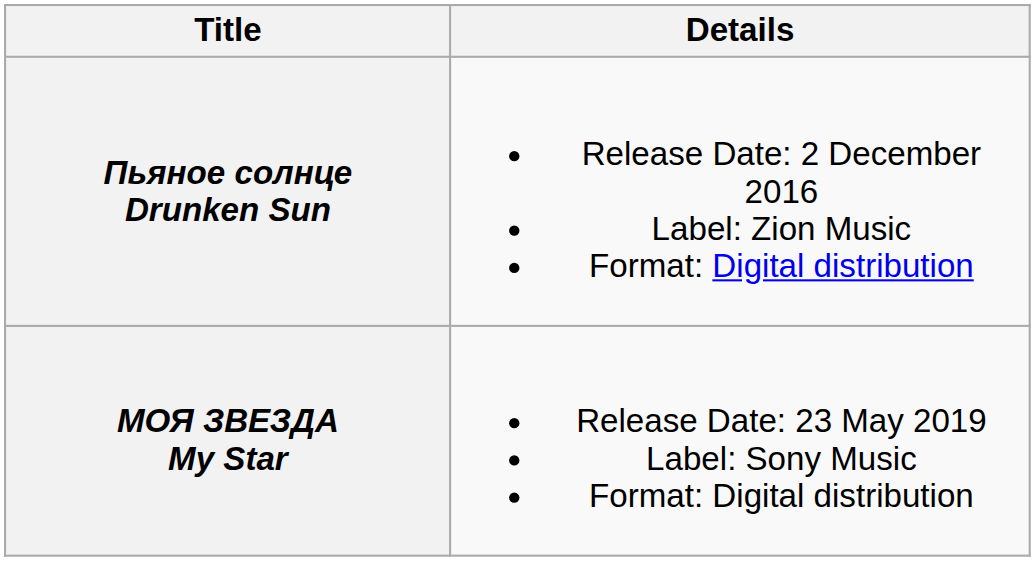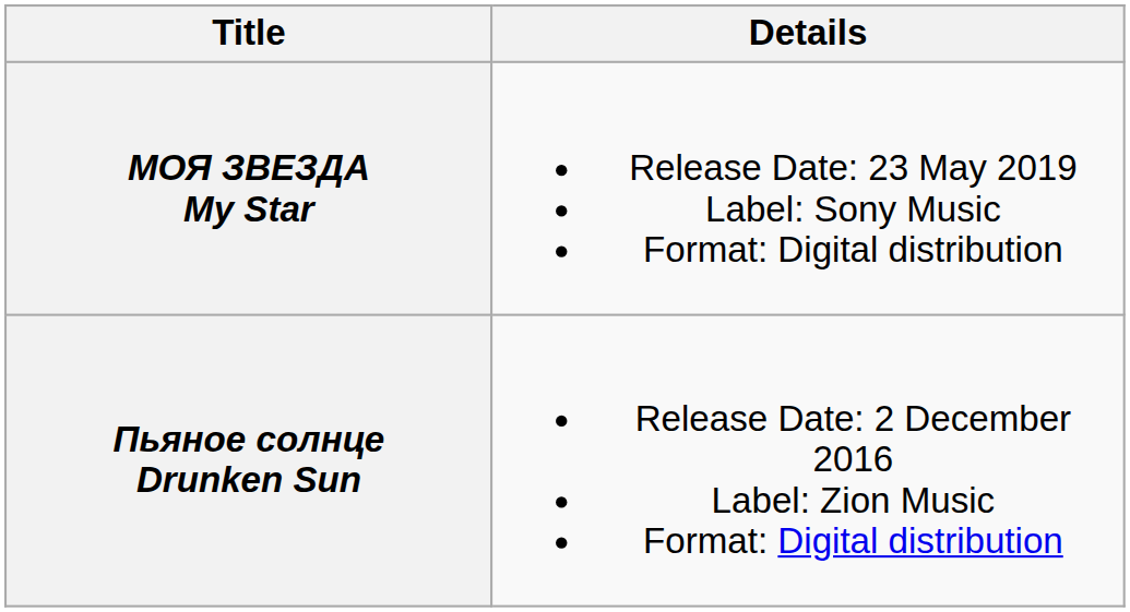rows swapped: Пьяное солнце Drunken Sun <-> МОЯ ЗВЕЗДА My Star
